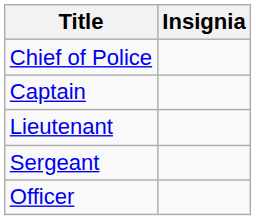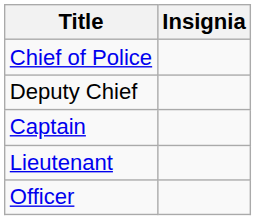+ row: Deputy Chief
- row: Sergeant
